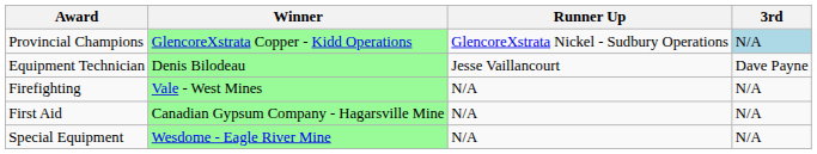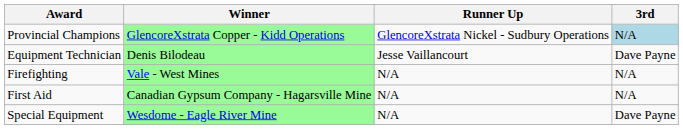Special Equipment | 3rd: N/A -> Dave Payne
